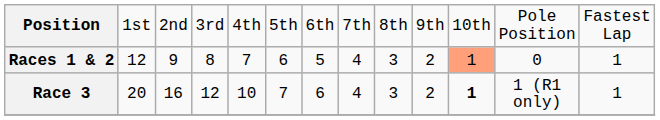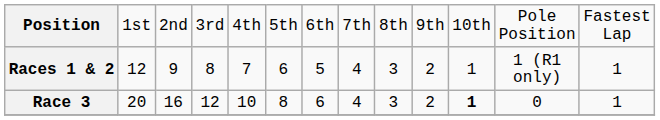Races 1 & 2 | column 11: lightsalmon background -> no background
Races 1 & 2 | column 12: 0 -> 1 (R1 only)
Race 3 | column 6: 7 -> 8
Race 3 | column 12: 1 (R1 only) -> 0
